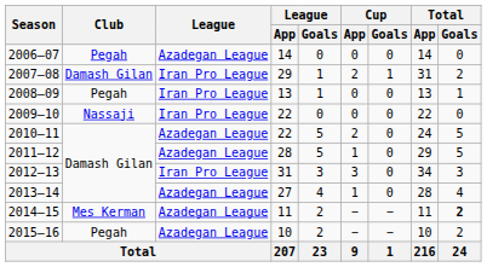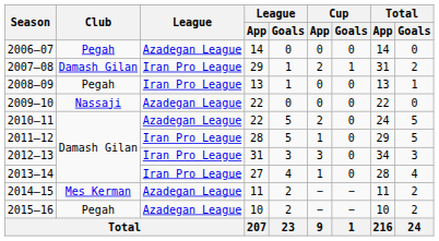2009–10 | League: Iran Pro League -> Azadegan League
2011–12 | League: Azadegan League -> Iran Pro League
2013–14 | League: Azadegan League -> Iran Pro League
2014–15 | Total / Goals: bold -> normal
